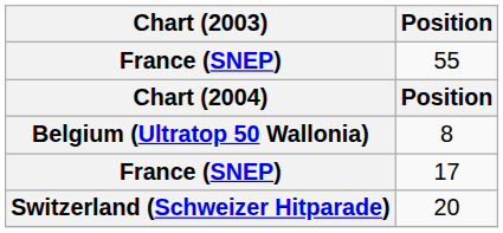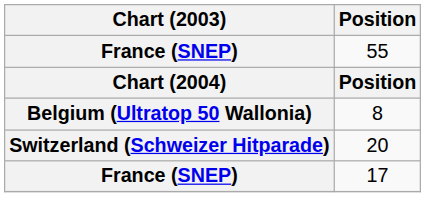rows swapped: 17 <-> 20
